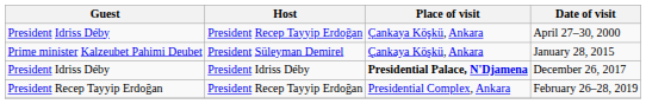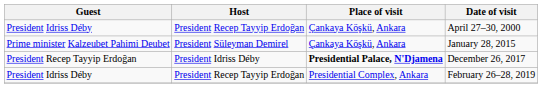December 26, 2017 | Guest: President Idriss Déby -> President Recep Tayyip Erdoğan
February 26–28, 2019 | Guest: President Recep Tayyip Erdoğan -> President Idriss Déby
